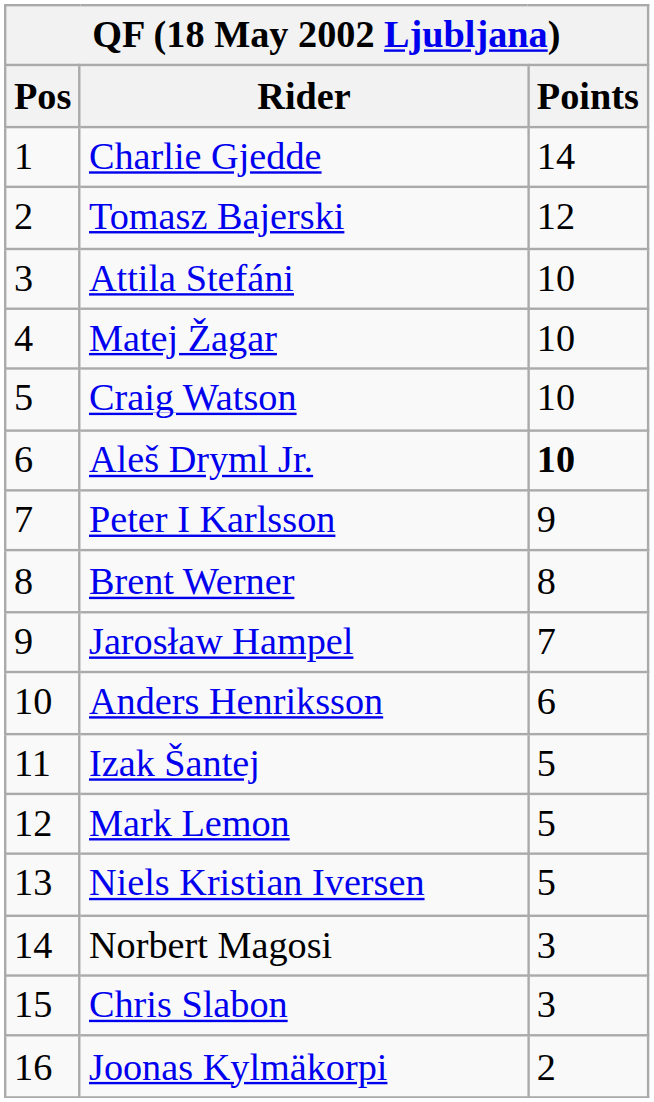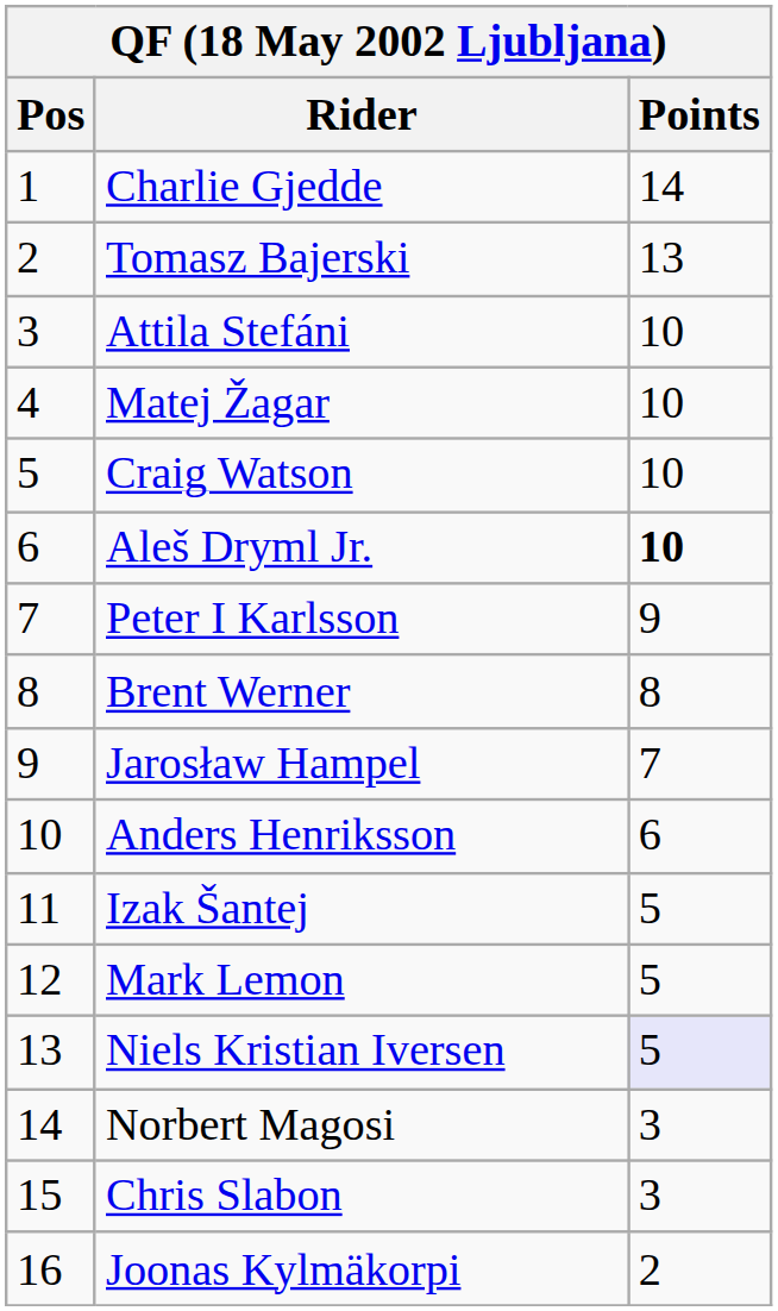Tomasz Bajerski | Points: 12 -> 13
Niels Kristian Iversen | Points: no background -> lavender background
